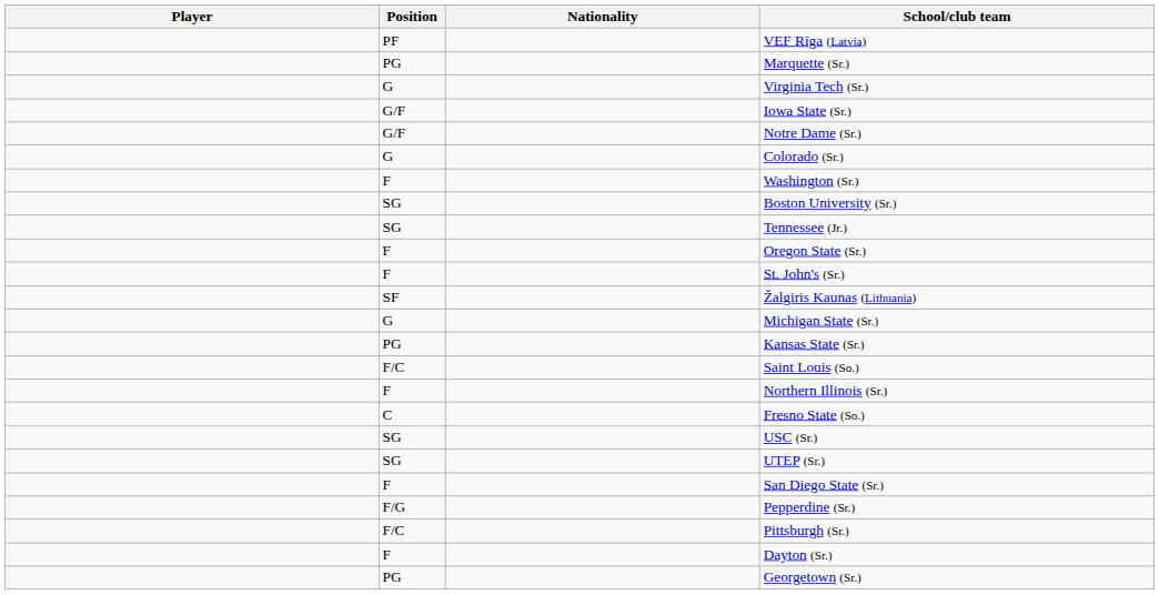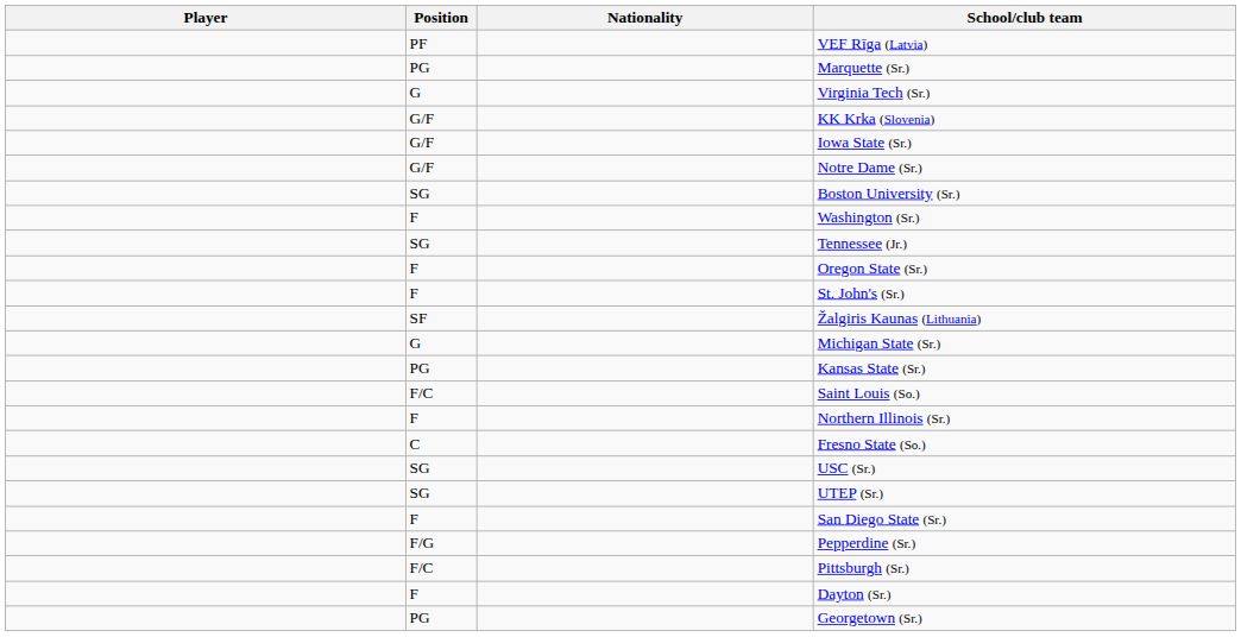+ row: G/F | KK Krka (Slovenia)
- row: G | Colorado (Sr.)
rows swapped: Washington (Sr.) <-> Boston University (Sr.)
